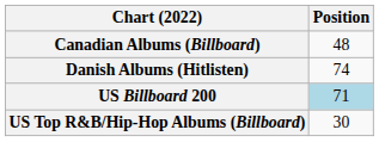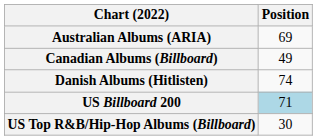+ row: Australian Albums (ARIA) | 69
Canadian Albums (Billboard) | Position: 48 -> 49
